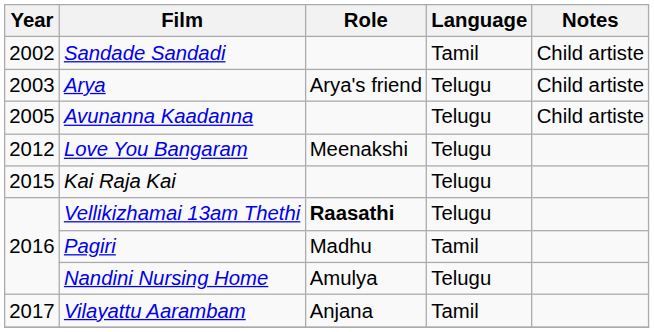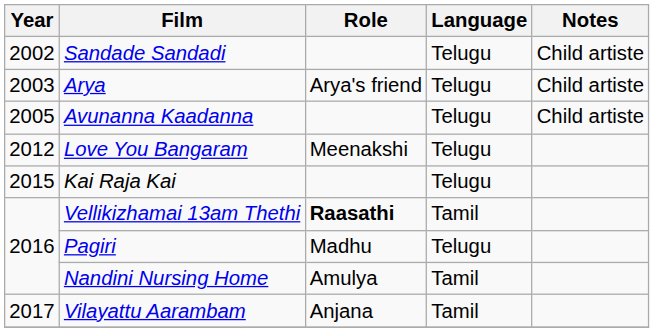Sandade Sandadi | Language: Tamil -> Telugu
Vellikizhamai 13am Thethi | Language: Telugu -> Tamil
Pagiri | Language: Tamil -> Telugu
Nandini Nursing Home | Language: Telugu -> Tamil
